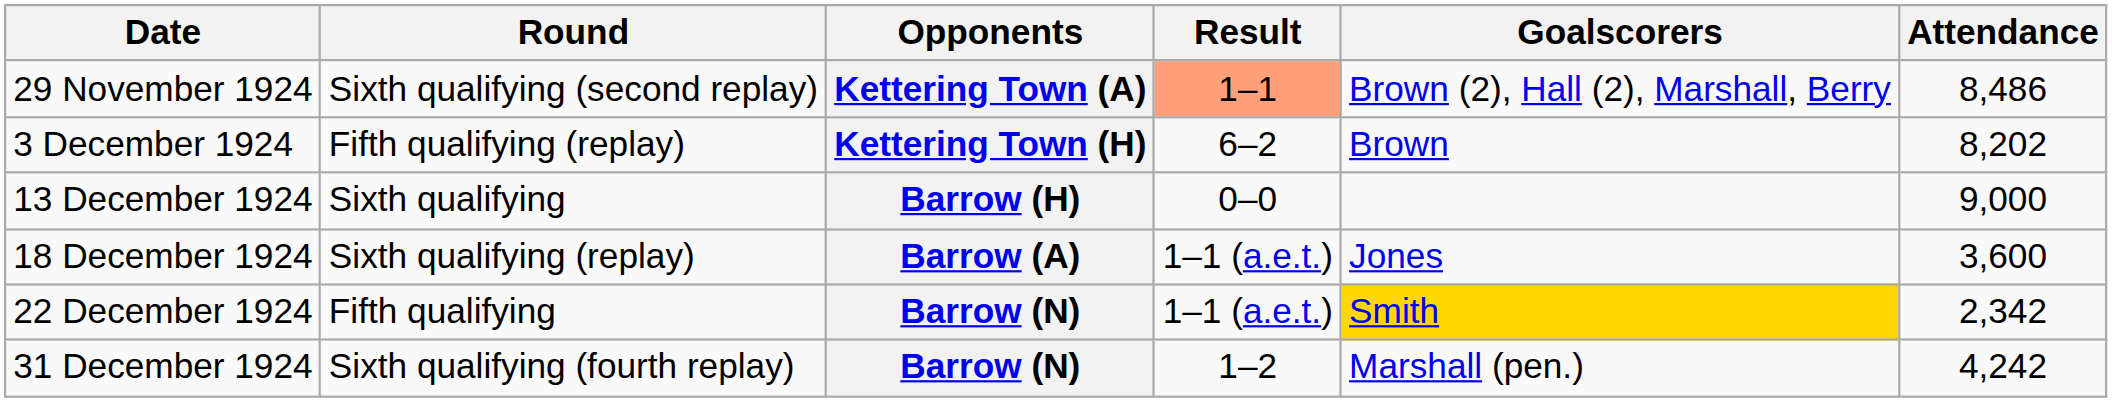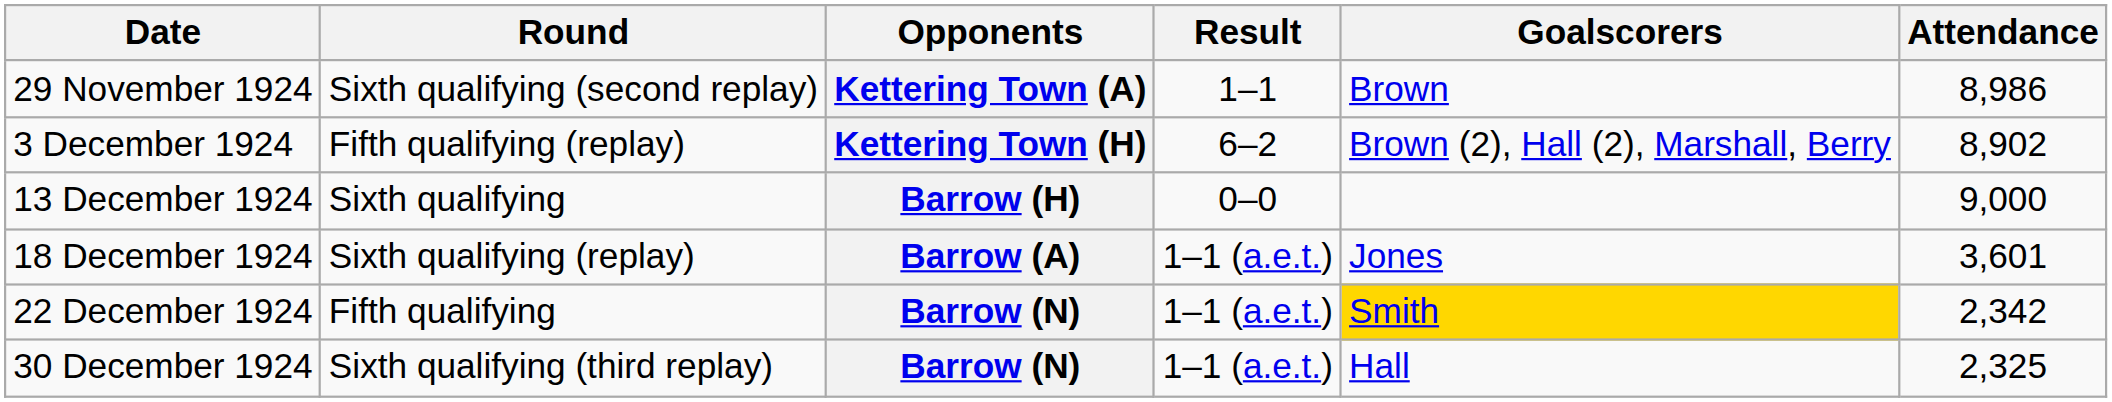29 November 1924 | Result: lightsalmon background -> no background
29 November 1924 | Goalscorers: Brown (2), Hall (2), Marshall, Berry -> Brown
29 November 1924 | Attendance: 8,486 -> 8,986
3 December 1924 | Goalscorers: Brown -> Brown (2), Hall (2), Marshall, Berry
3 December 1924 | Attendance: 8,202 -> 8,902
18 December 1924 | Attendance: 3,600 -> 3,601
+ row: 30 December 1924 | Sixth qualifying (third replay) | Barrow (N) | 1–1 (a.e.t.) | Hall | 2,325
- row: 31 December 1924 | Sixth qualifying (fourth replay) | Barrow (N) | 1–2 | Marshall (pen.) | 4,242
